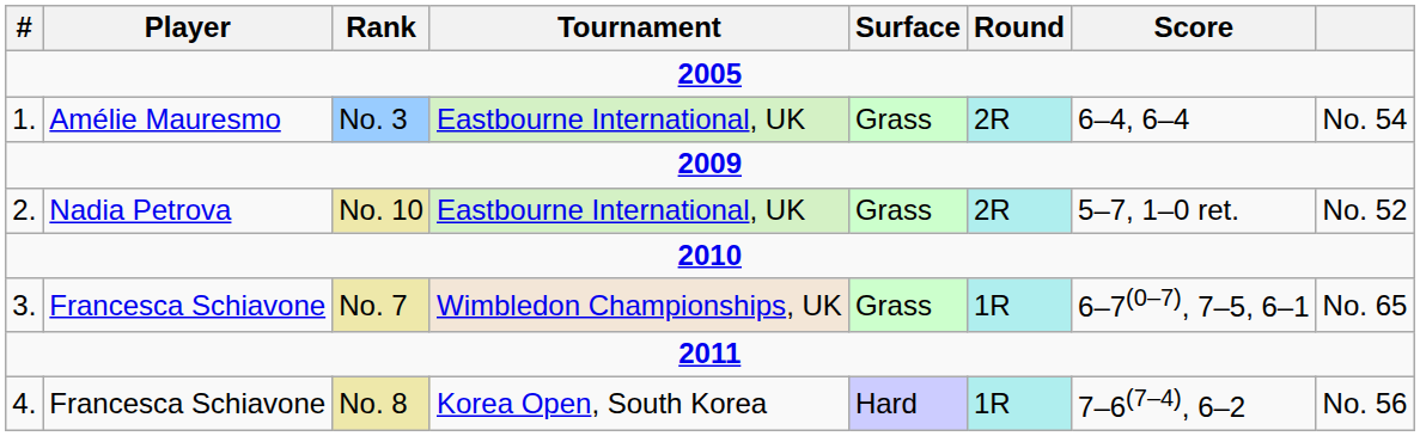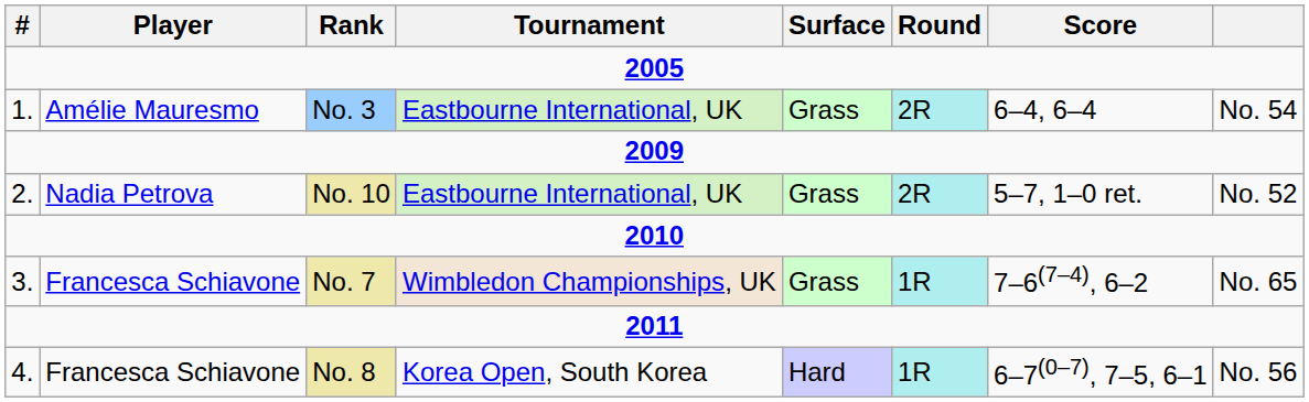No. 7 | Score: 6–7(0–7), 7–5, 6–1 -> 7–6(7–4), 6–2
No. 8 | Score: 7–6(7–4), 6–2 -> 6–7(0–7), 7–5, 6–1
